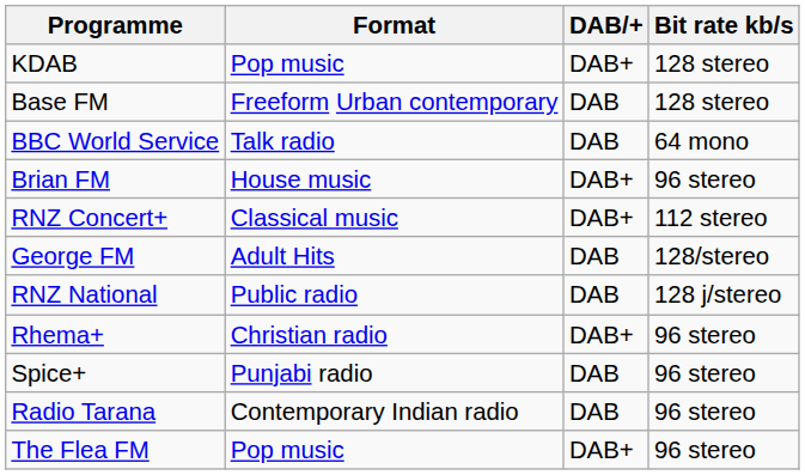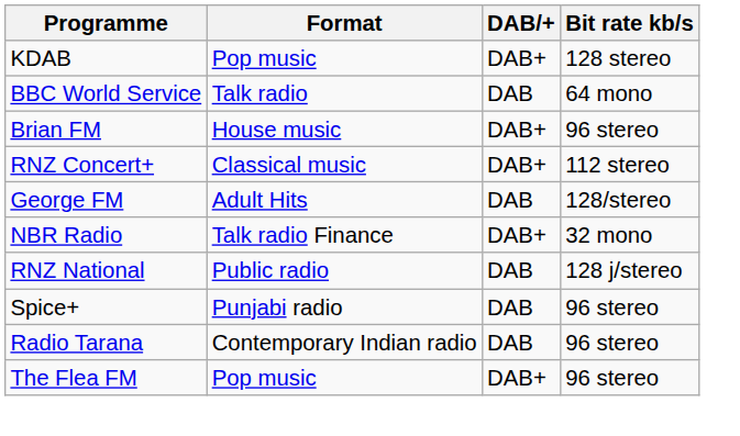- row: Base FM | Freeform Urban contemporary | DAB | 128 stereo
+ row: NBR Radio | Talk radio Finance | DAB+ | 32 mono
- row: Rhema+ | Christian radio | DAB+ | 96 stereo
